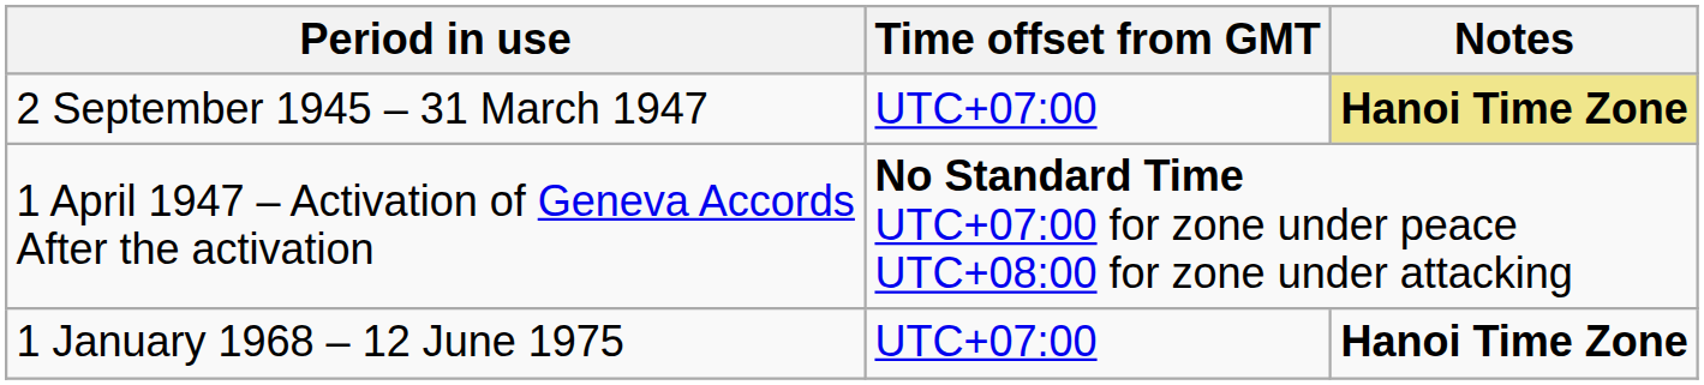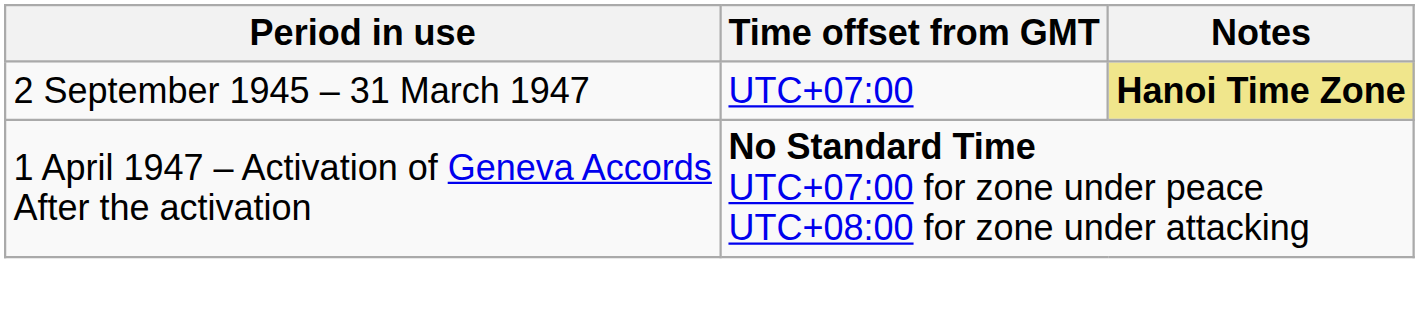- row: 1 January 1968 – 12 June 1975 | UTC+07:00 | Hanoi Time Zone
